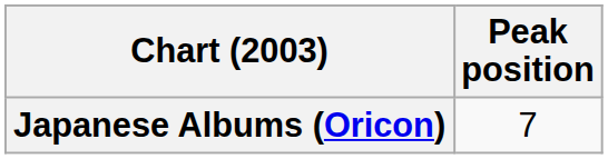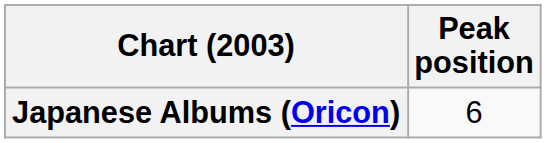Japanese Albums (Oricon) | Peak position: 7 -> 6
